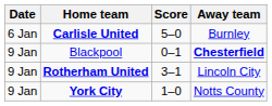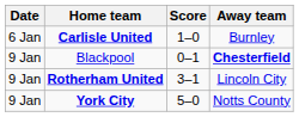Carlisle United | Score: 5–0 -> 1–0
York City | Score: 1–0 -> 5–0
